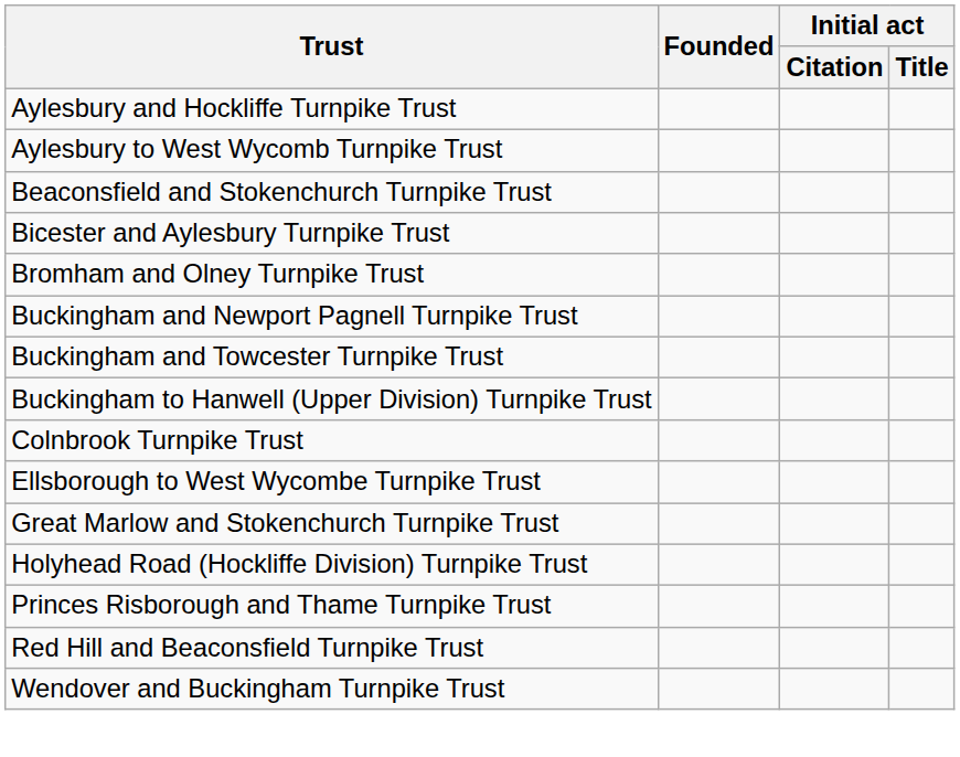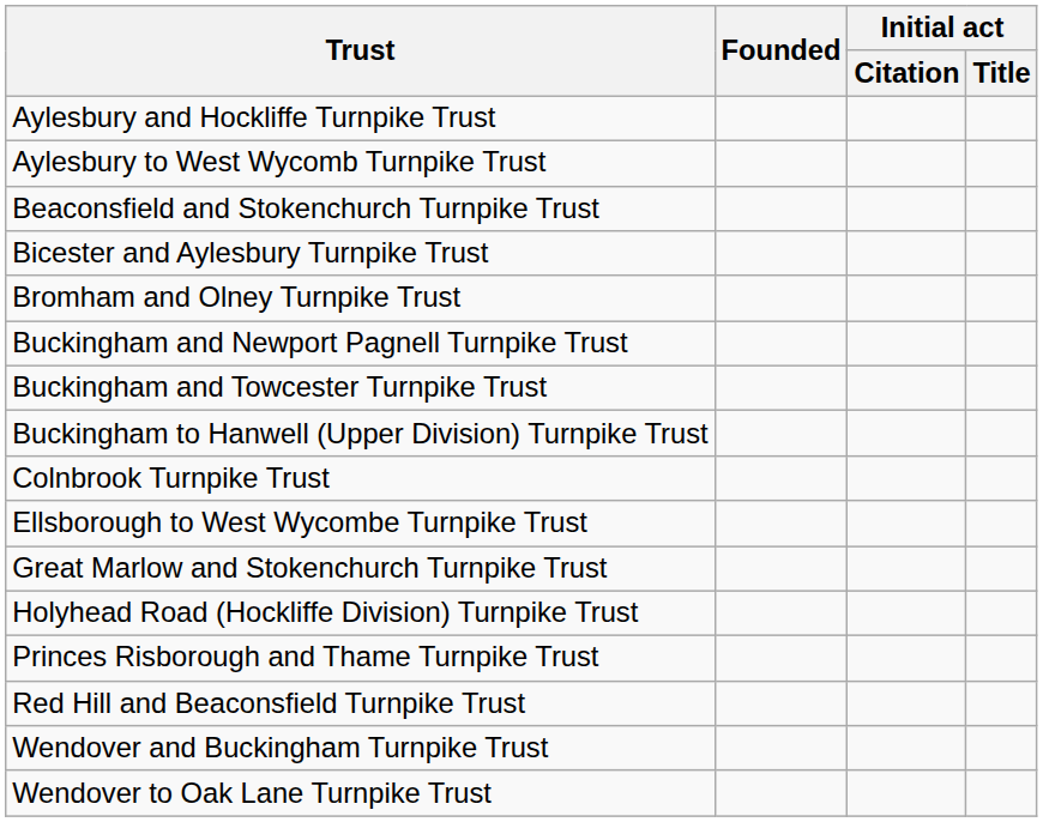+ row: Wendover to Oak Lane Turnpike Trust
